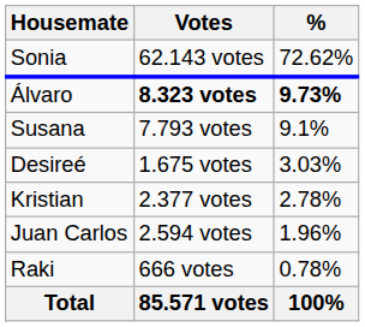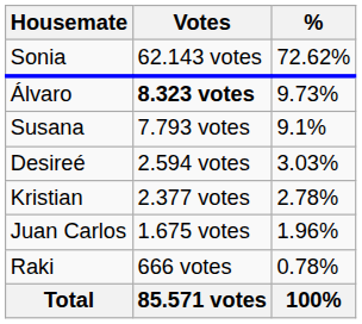Álvaro | %: bold -> normal
Desireé | Votes: 1.675 votes -> 2.594 votes
Juan Carlos | Votes: 2.594 votes -> 1.675 votes
